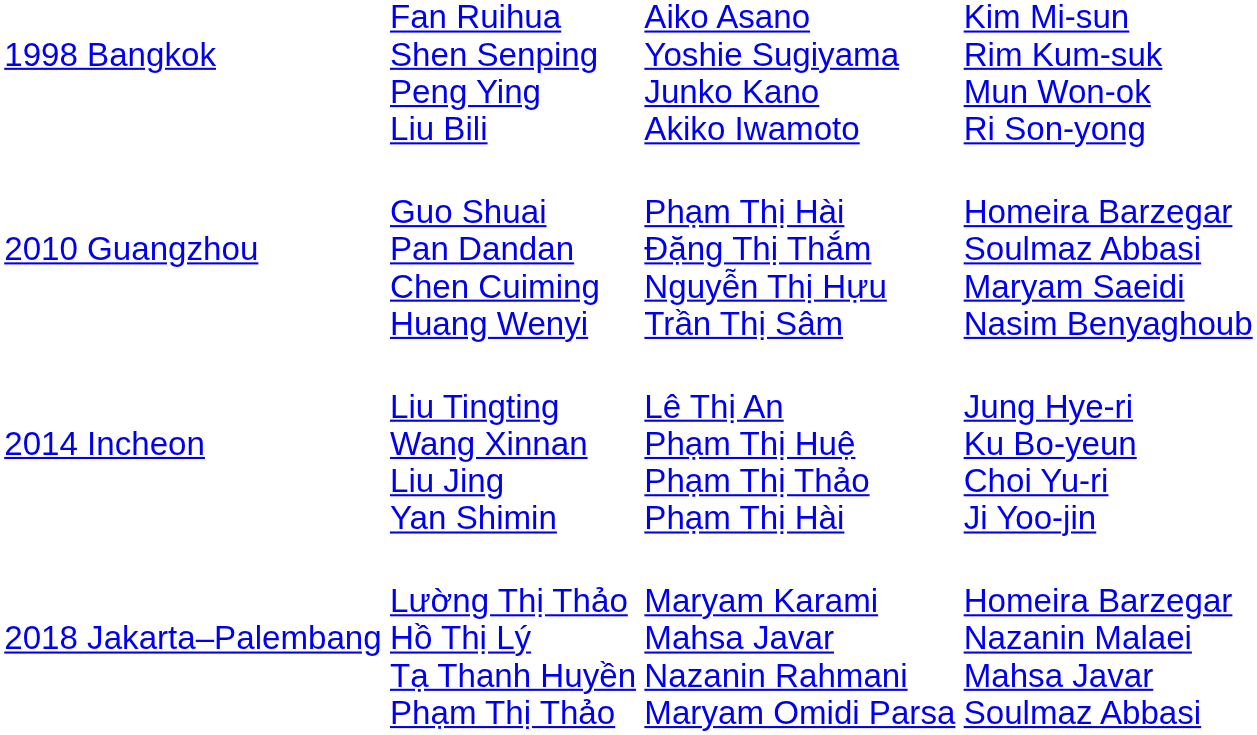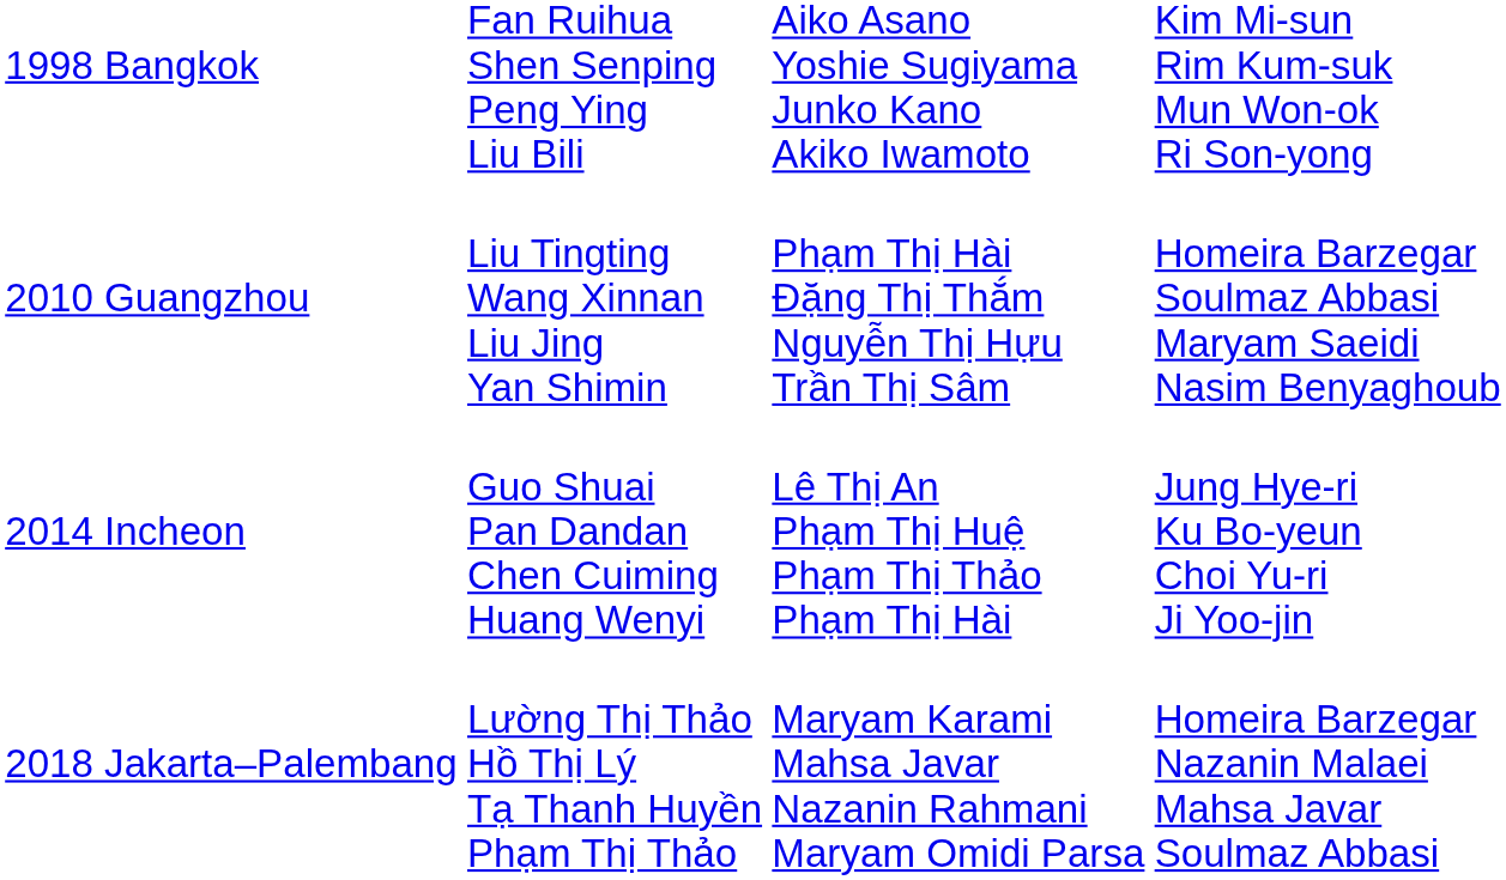2010 Guangzhou | column 2: Guo Shuai Pan Dandan Chen Cuiming Huang Wenyi -> Liu Tingting Wang Xinnan Liu Jing Yan Shimin
2014 Incheon | column 2: Liu Tingting Wang Xinnan Liu Jing Yan Shimin -> Guo Shuai Pan Dandan Chen Cuiming Huang Wenyi
